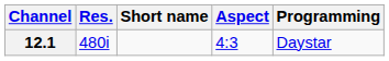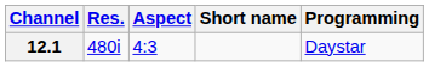columns swapped: Aspect <-> Short name
